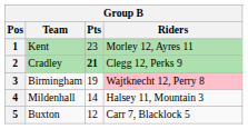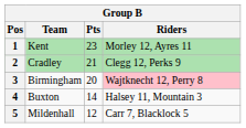2 | Pts: bold -> normal
3 | Pts: 19 -> 20
4 | Team: Mildenhall -> Buxton
5 | Team: Buxton -> Mildenhall
